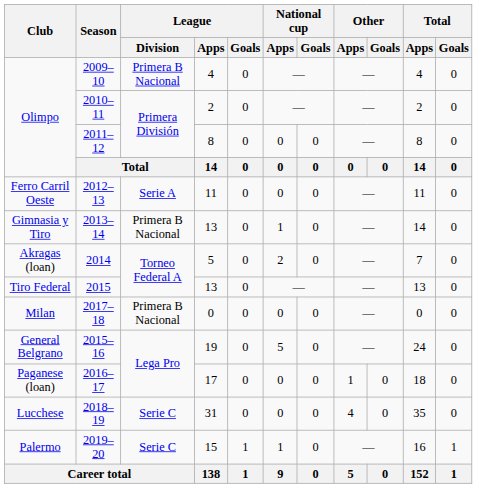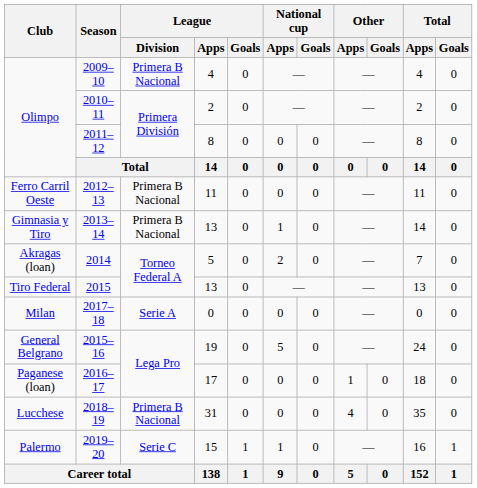2012–13 | League / Division: Serie A -> Primera B Nacional
2017–18 | League / Division: Primera B Nacional -> Serie A
2018–19 | League / Division: Serie C -> Primera B Nacional
